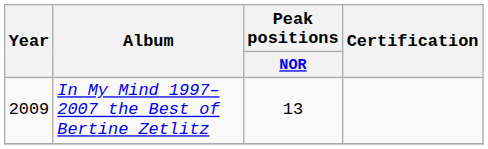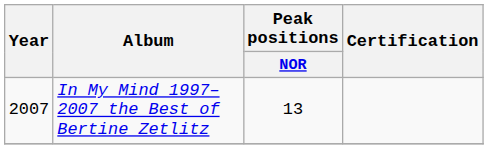In My Mind 1997–2007 the Best of Bertine Zetlitz | Year: 2009 -> 2007
